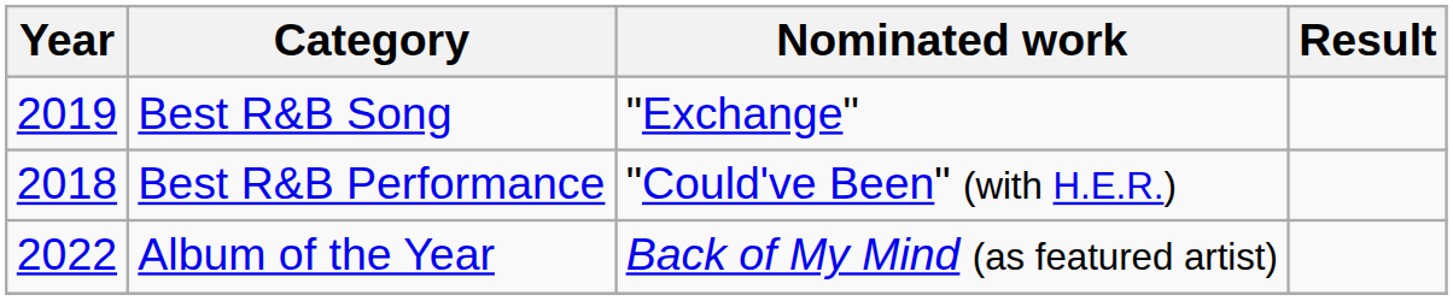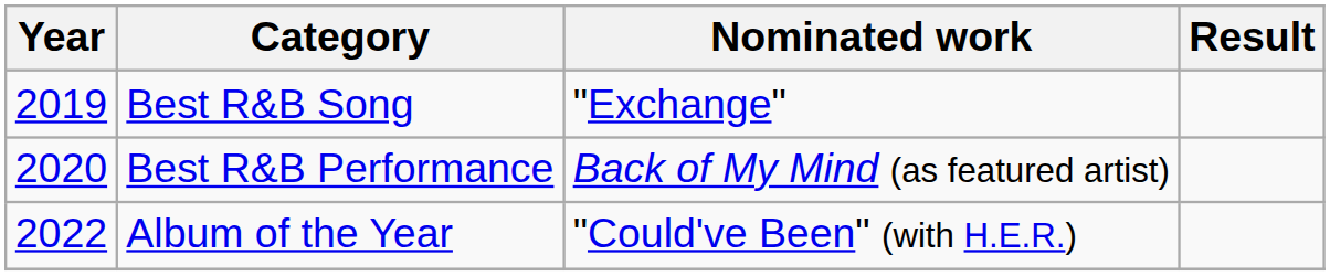Best R&B Performance | Year: 2018 -> 2020
Best R&B Performance | Nominated work: "Could've Been" (with H.E.R.) -> Back of My Mind (as featured artist)
Album of the Year | Nominated work: Back of My Mind (as featured artist) -> "Could've Been" (with H.E.R.)
